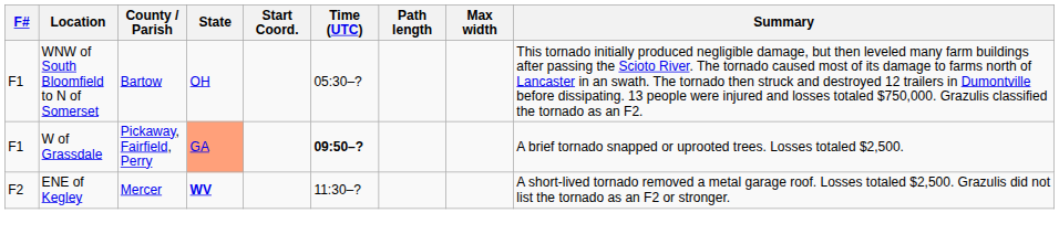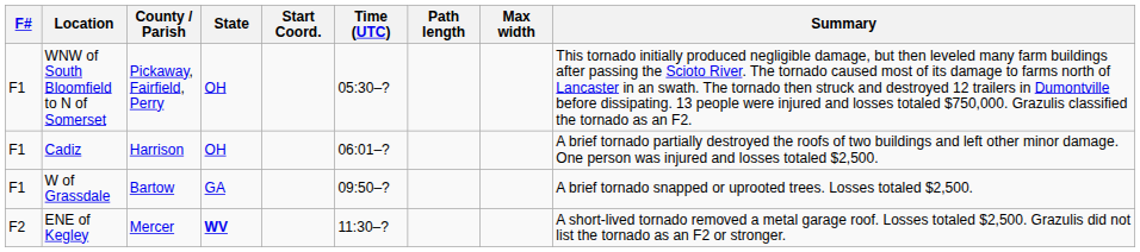WNW of South Bloomfield to N of Somerset | County / Parish: Bartow -> Pickaway, Fairfield, Perry
+ row: F1 | Cadiz | Harrison | OH | 06:01–? | A brief tornado partially destroyed the roofs of two buildings and left other minor damage. One person was injured and losses totaled $2,500.
W of Grassdale | County / Parish: Pickaway, Fairfield, Perry -> Bartow
W of Grassdale | State: lightsalmon background -> no background
W of Grassdale | Time (UTC): bold -> normal
